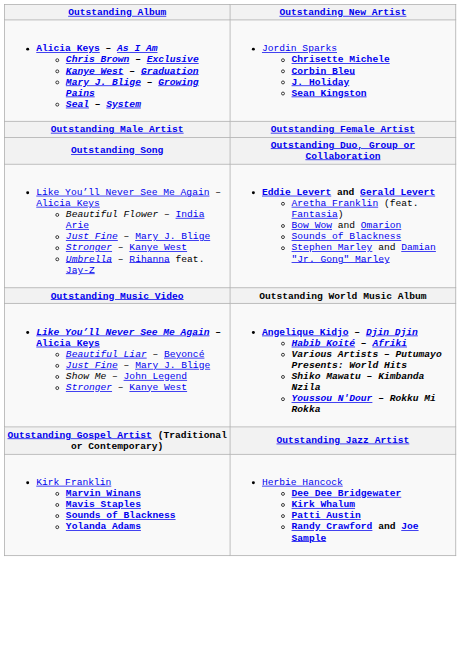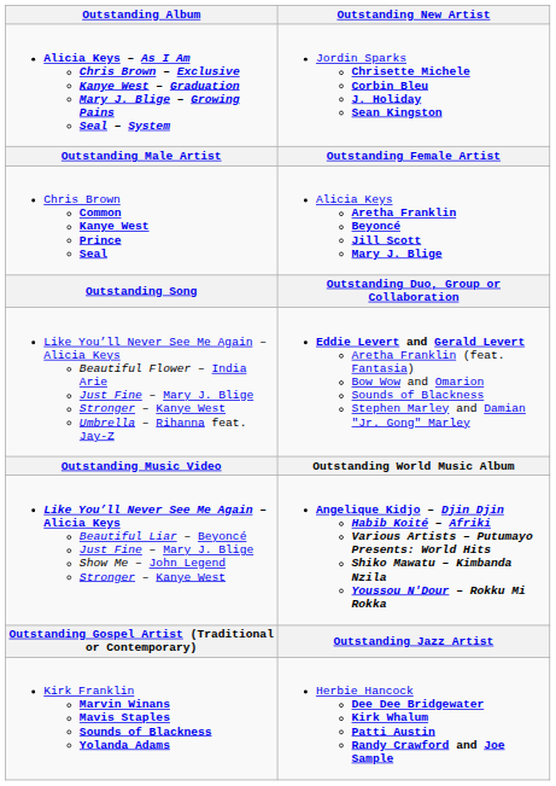+ row: Chris Brown Common Kanye West Prince Seal | Alicia Keys Aretha Franklin Beyoncé Jill Scott Mary J. Blige
